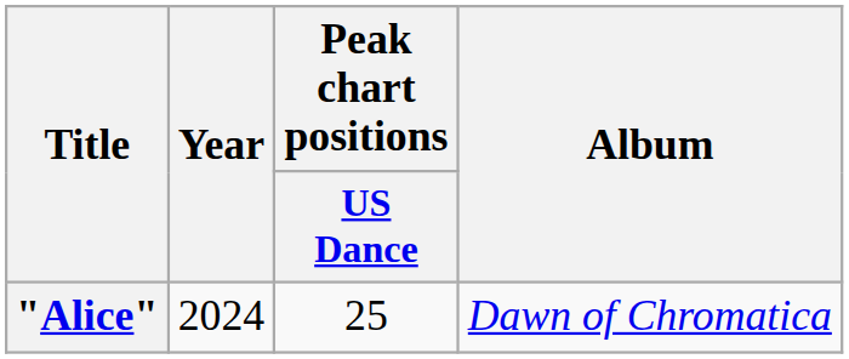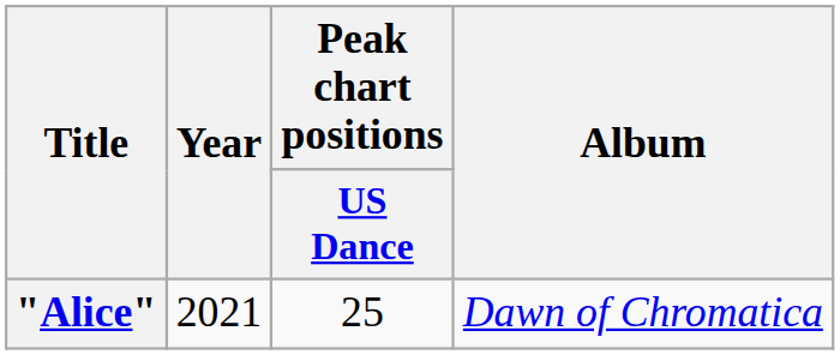"Alice" | Year: 2024 -> 2021
